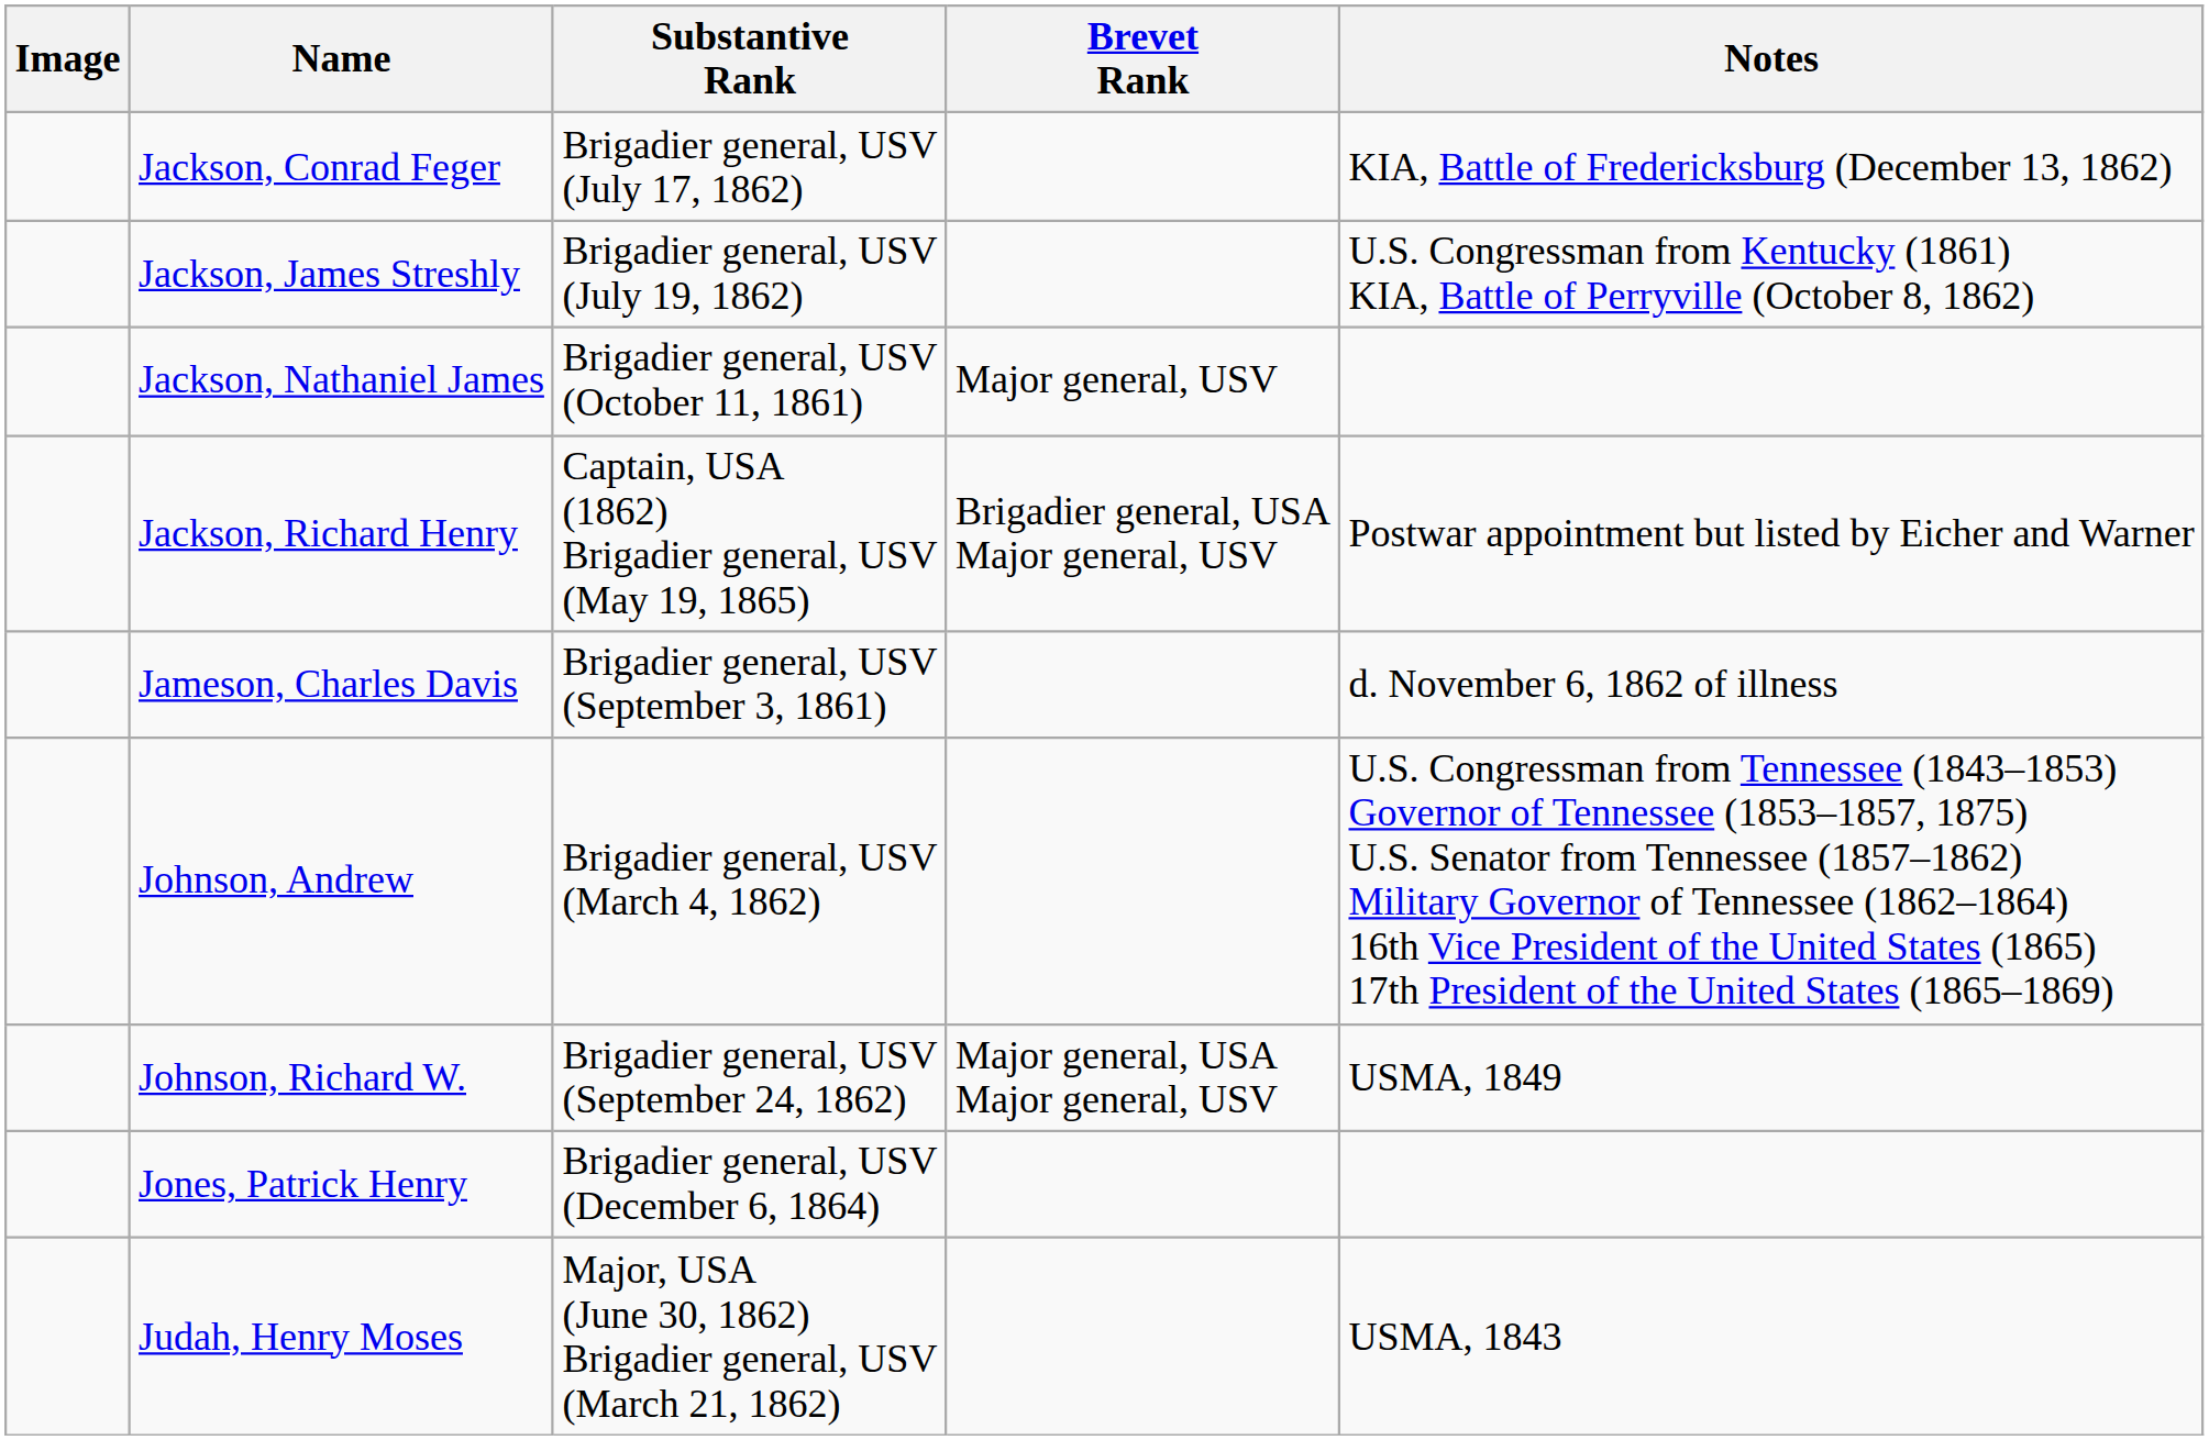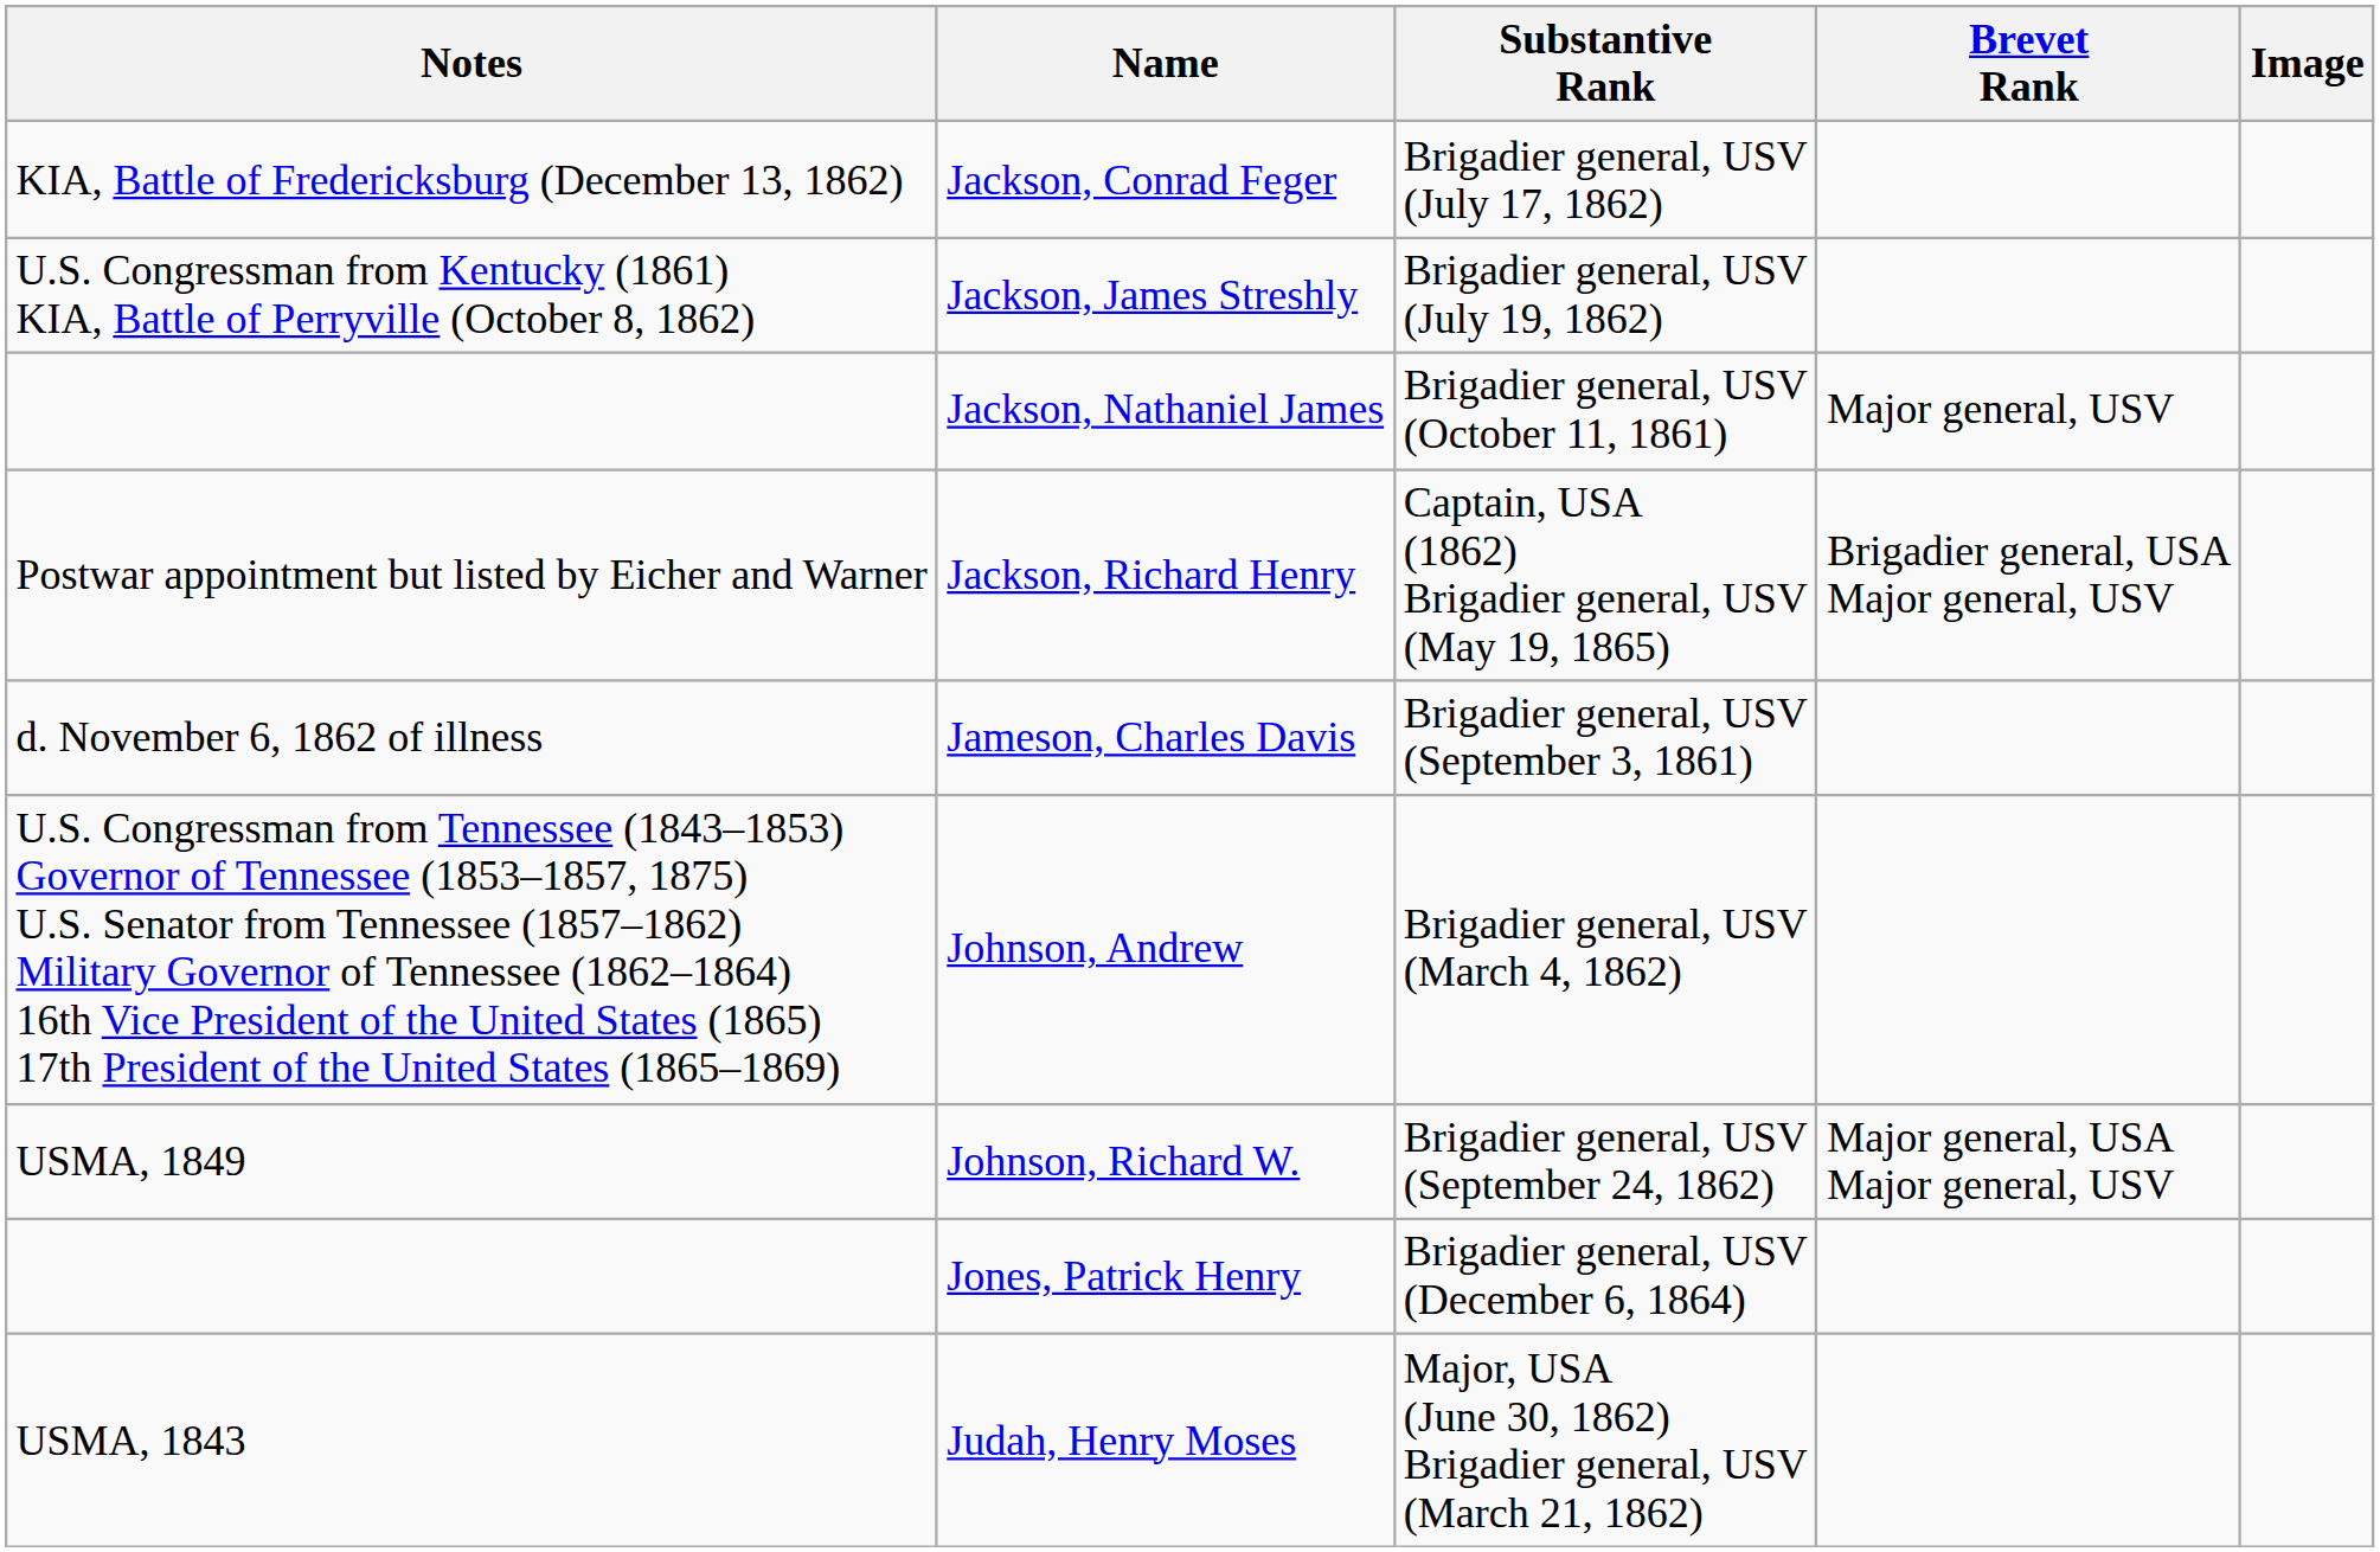columns swapped: Image <-> Notes
